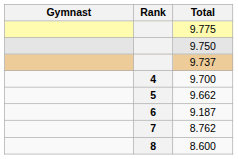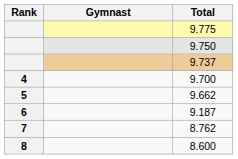columns swapped: Rank <-> Gymnast
